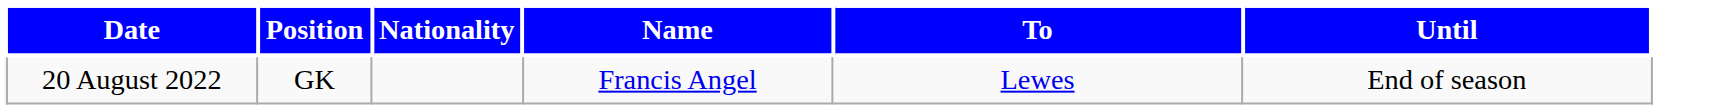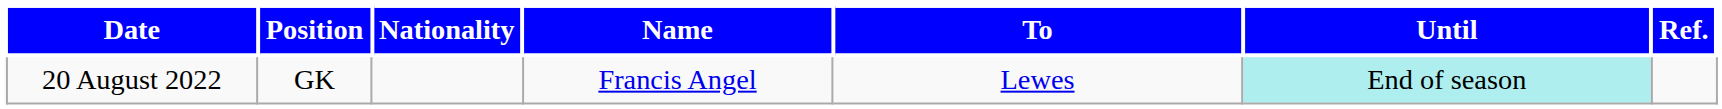+ column: Ref.
20 August 2022 | Until: no background -> paleturquoise background
